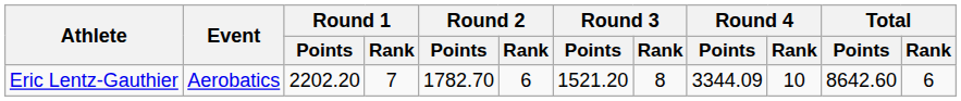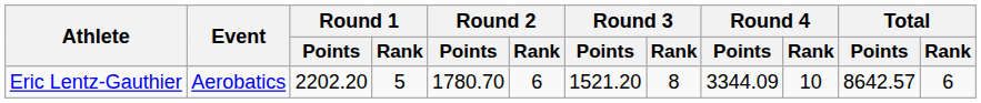Eric Lentz-Gauthier | Round 1 / Rank: 7 -> 5
Eric Lentz-Gauthier | Round 2 / Points: 1782.70 -> 1780.70
Eric Lentz-Gauthier | Total / Points: 8642.60 -> 8642.57
